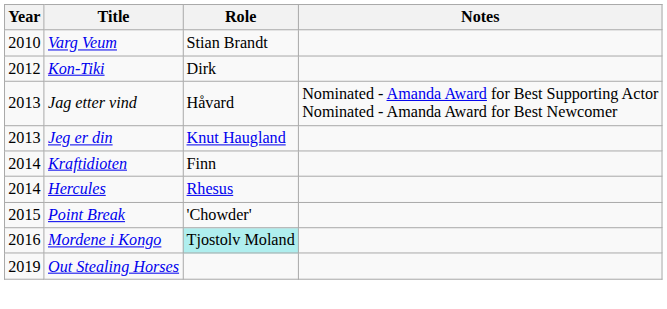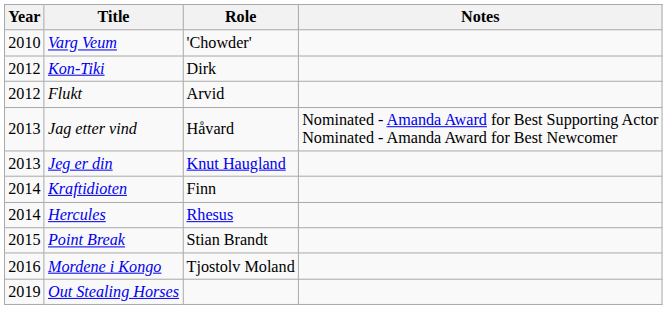Varg Veum | Role: Stian Brandt -> 'Chowder'
+ row: 2012 | Flukt | Arvid
Point Break | Role: 'Chowder' -> Stian Brandt
Mordene i Kongo | Role: paleturquoise background -> no background
